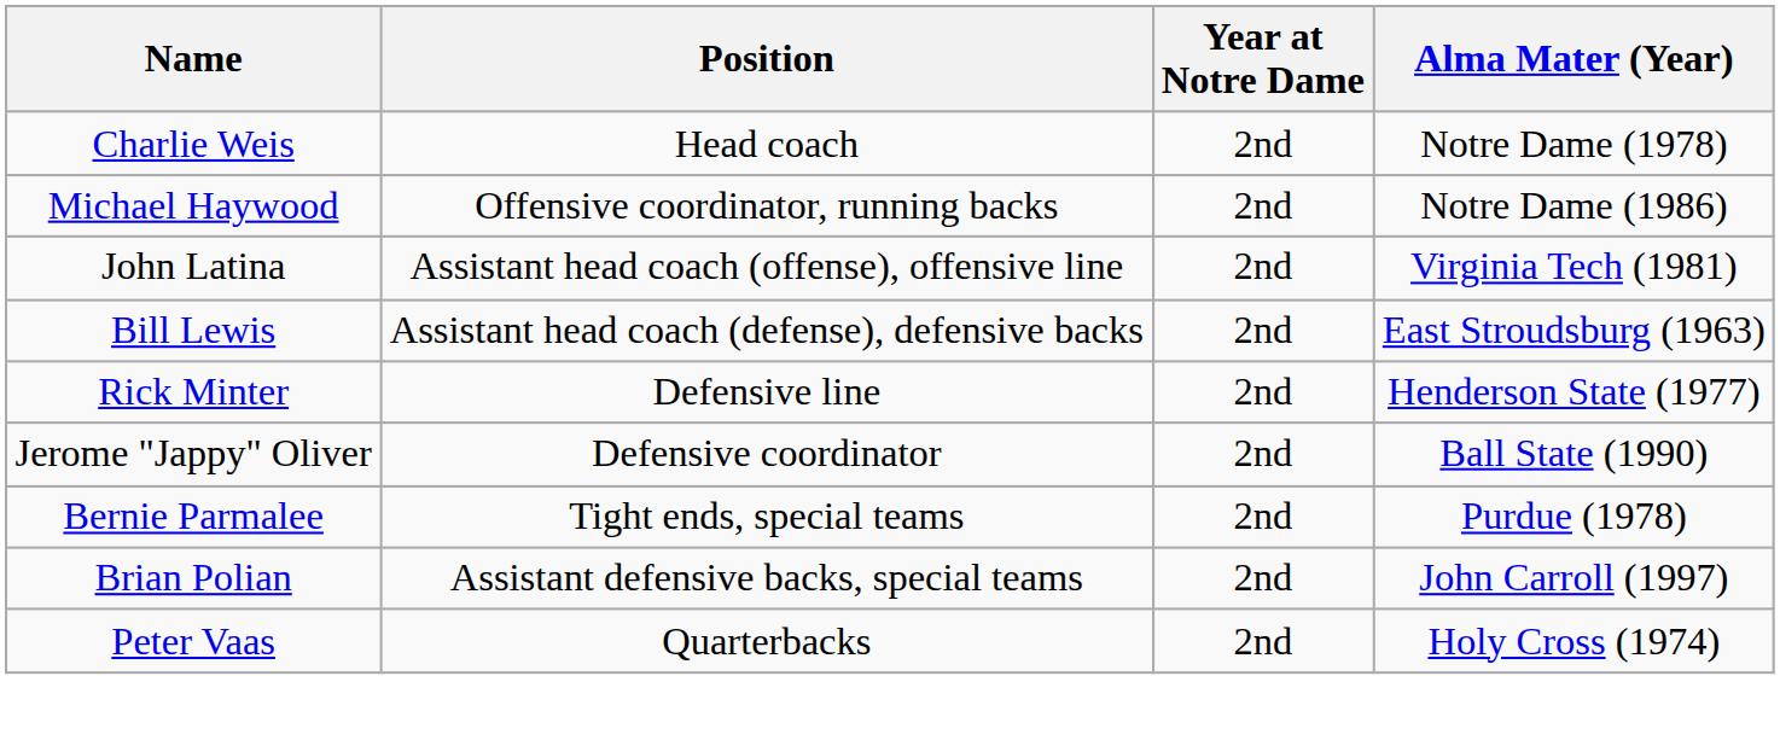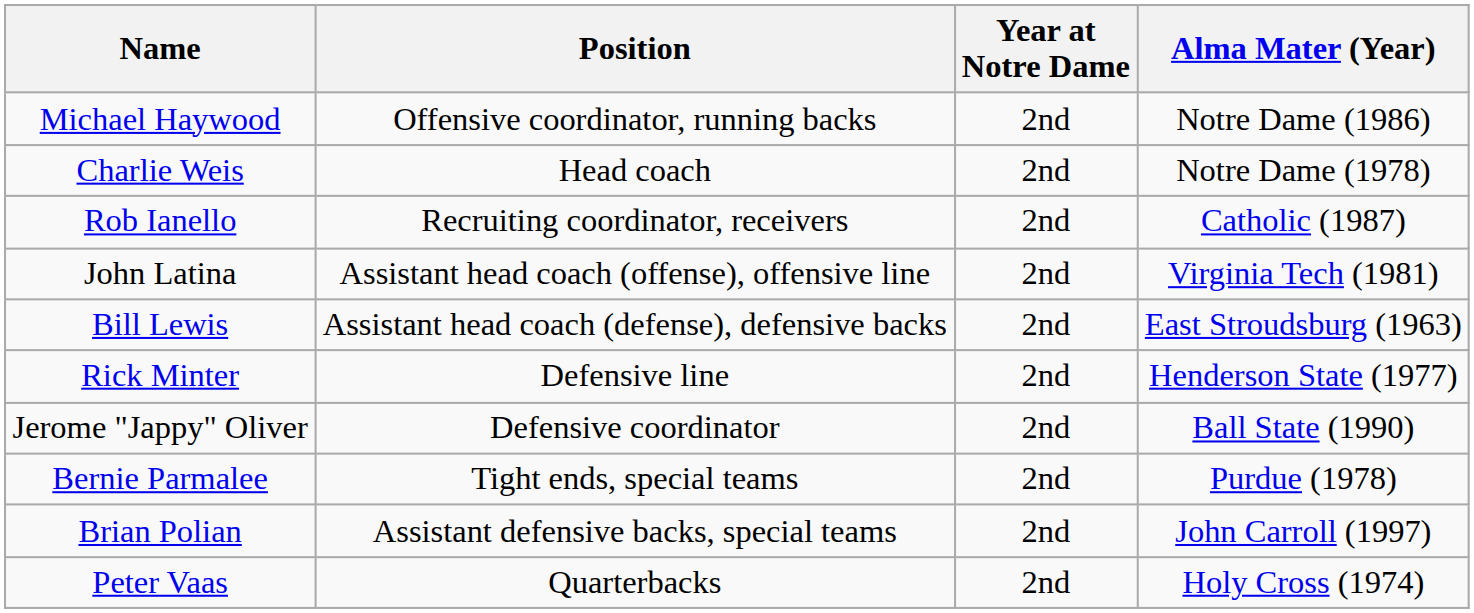rows swapped: Charlie Weis <-> Michael Haywood
+ row: Rob Ianello | Recruiting coordinator, receivers | 2nd | Catholic (1987)
